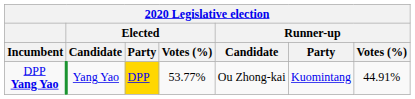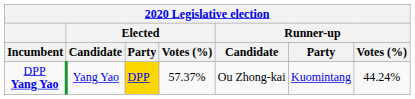DPP Yang Yao | Elected / Votes (%): 53.77% -> 57.37%
DPP Yang Yao | Runner-up / Votes (%): 44.91% -> 44.24%
